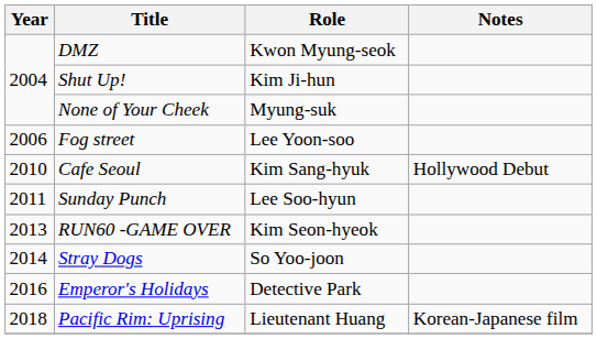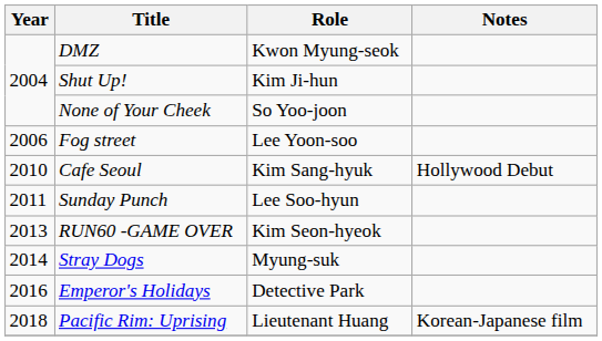None of Your Cheek | Role: Myung-suk -> So Yoo-joon
Stray Dogs | Role: So Yoo-joon -> Myung-suk
